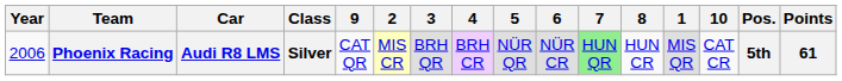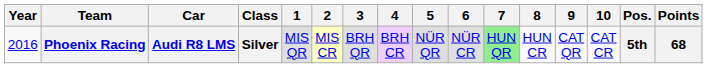columns swapped: 1 <-> 9
Phoenix Racing | Year: 2006 -> 2016
Phoenix Racing | Points: 61 -> 68
